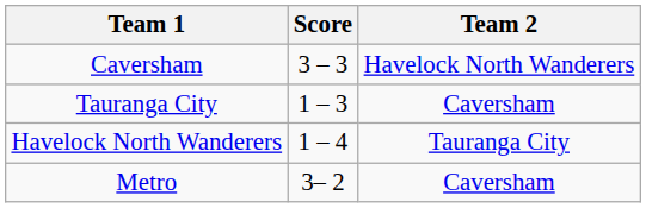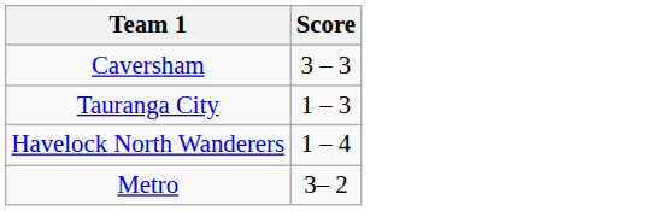- column: Team 2 | Havelock North Wanderers | Caversham | Tauranga City | Caversham
